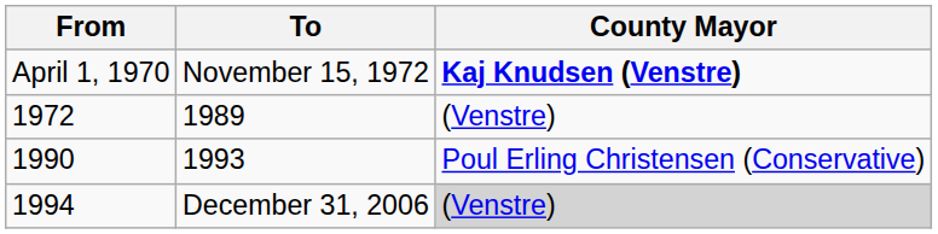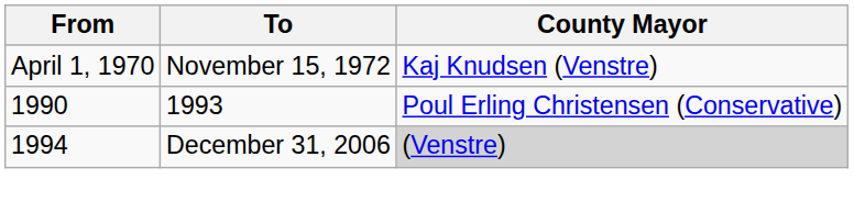November 15, 1972 | County Mayor: bold -> normal
- row: 1972 | 1989 | (Venstre)
